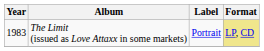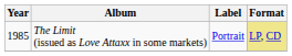The Limit (issued as Love Attaxx in some markets) | Year: 1983 -> 1985
